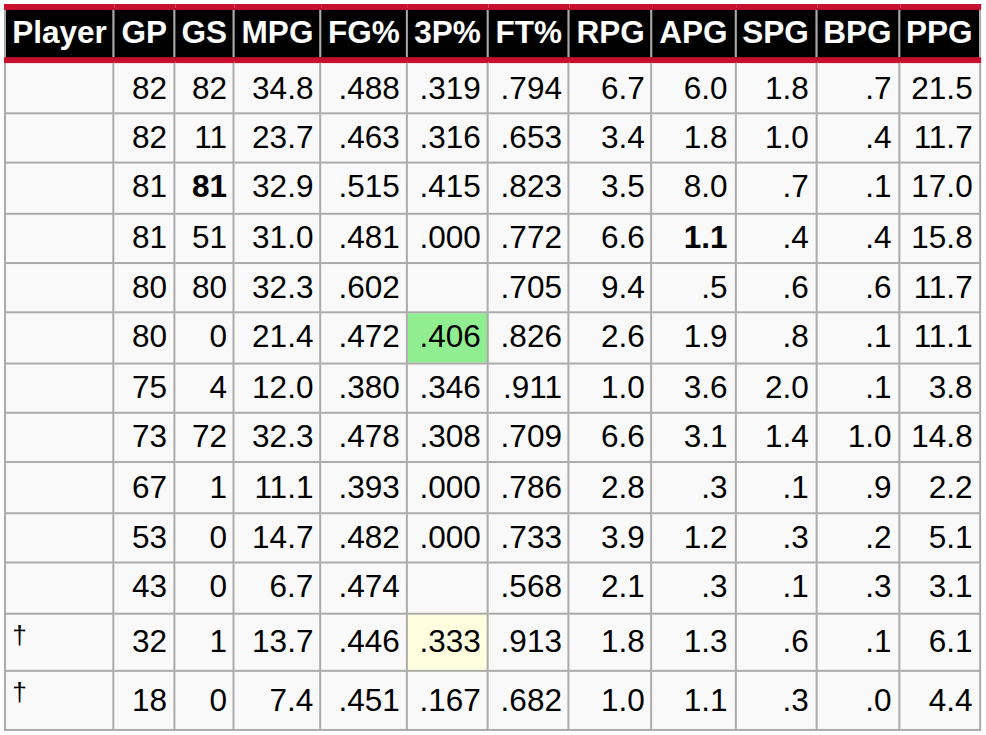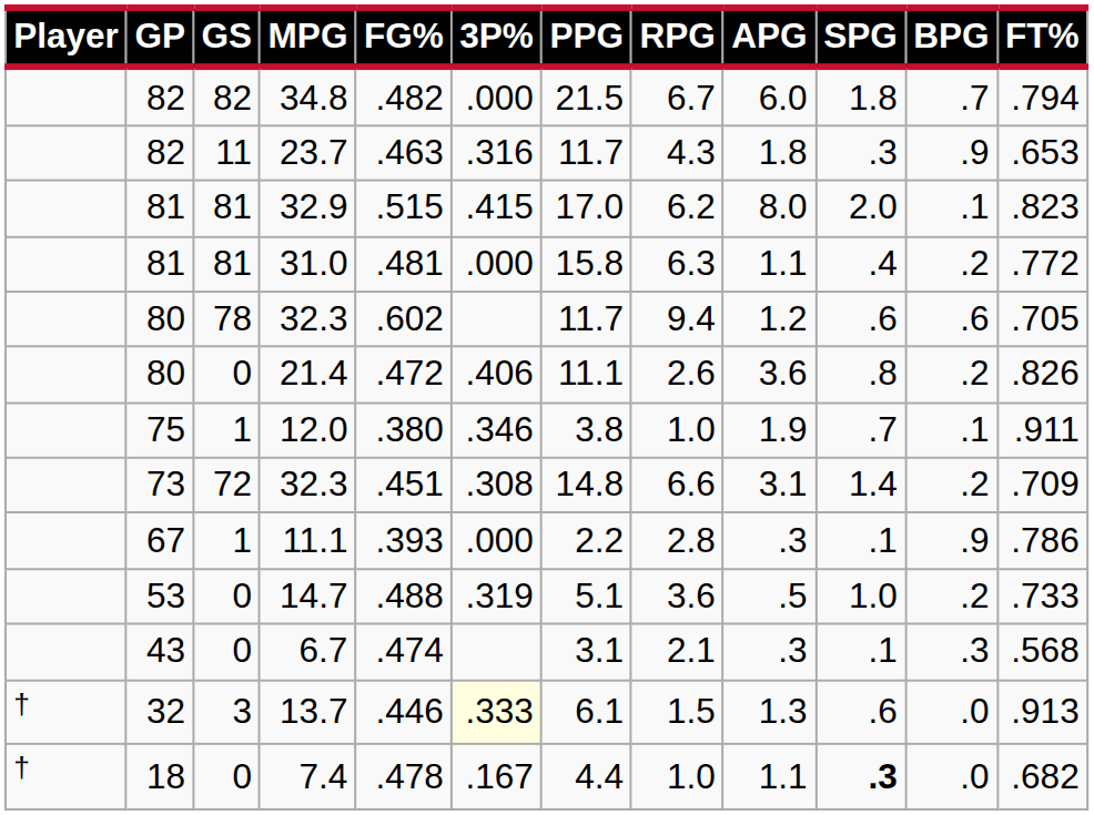columns swapped: FT% <-> PPG
34.8 | FG%: .488 -> .482
34.8 | 3P%: .319 -> .000
23.7 | RPG: 3.4 -> 4.3
23.7 | SPG: 1.0 -> .3
23.7 | BPG: .4 -> .9
32.9 | GS: bold -> normal
32.9 | RPG: 3.5 -> 6.2
32.9 | SPG: .7 -> 2.0
31.0 | GS: 51 -> 81
31.0 | RPG: 6.6 -> 6.3
31.0 | APG: bold -> normal
31.0 | BPG: .4 -> .2
80 / 32.3 | GS: 80 -> 78
80 / 32.3 | APG: .5 -> 1.2
21.4 | 3P%: lightgreen background -> no background
21.4 | APG: 1.9 -> 3.6
21.4 | BPG: .1 -> .2
12.0 | GS: 4 -> 1
12.0 | APG: 3.6 -> 1.9
12.0 | SPG: 2.0 -> .7
73 / 32.3 | FG%: .478 -> .451
73 / 32.3 | BPG: 1.0 -> .2
14.7 | FG%: .482 -> .488
14.7 | 3P%: .000 -> .319
14.7 | RPG: 3.9 -> 3.6
14.7 | APG: 1.2 -> .5
14.7 | SPG: .3 -> 1.0
13.7 | GS: 1 -> 3
13.7 | RPG: 1.8 -> 1.5
13.7 | BPG: .1 -> .0
7.4 | FG%: .451 -> .478
7.4 | SPG: normal -> bold
